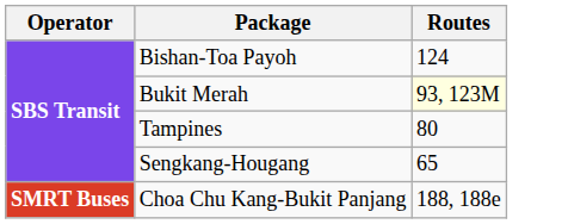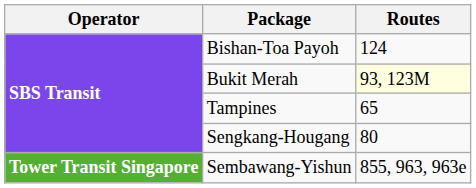Tampines | Routes: 80 -> 65
Sengkang-Hougang | Routes: 65 -> 80
- row: SMRT Buses | Choa Chu Kang-Bukit Panjang | 188, 188e
+ row: Tower Transit Singapore | Sembawang-Yishun | 855, 963, 963e
